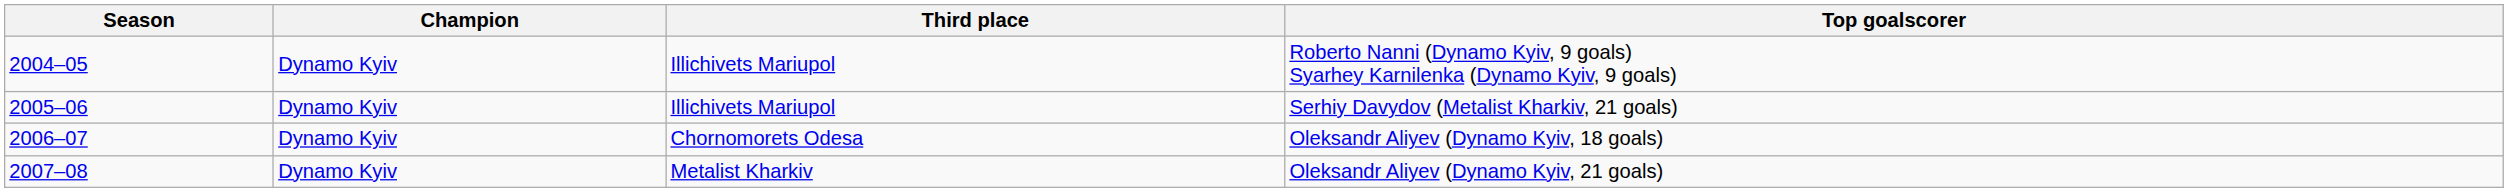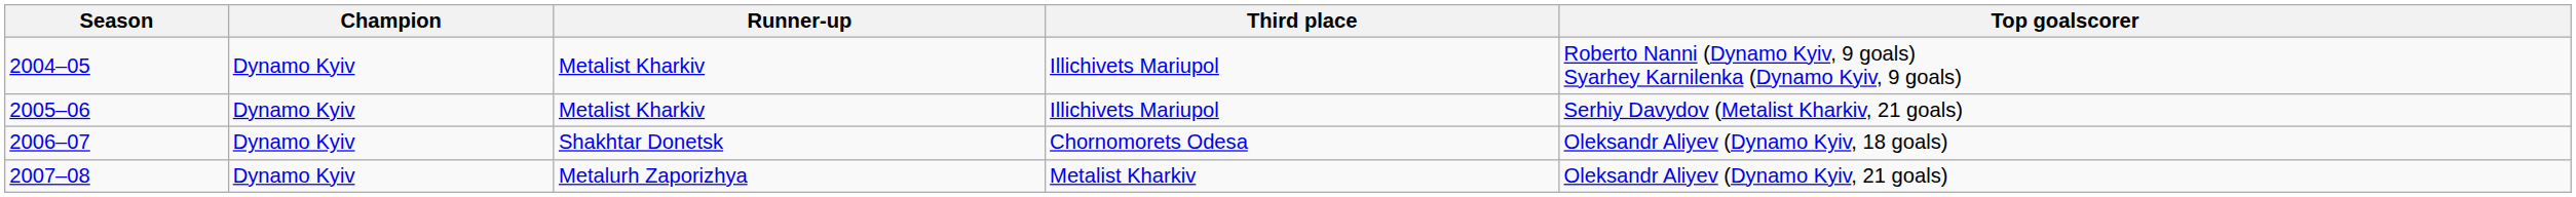+ column: Runner-up | Metalist Kharkiv | Metalist Kharkiv | Shakhtar Donetsk | Metalurh Zaporizhya
